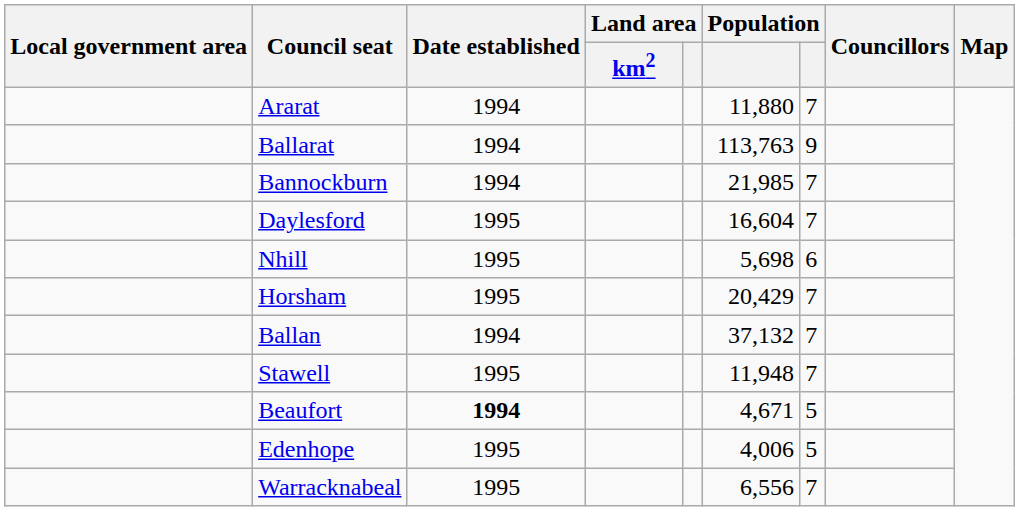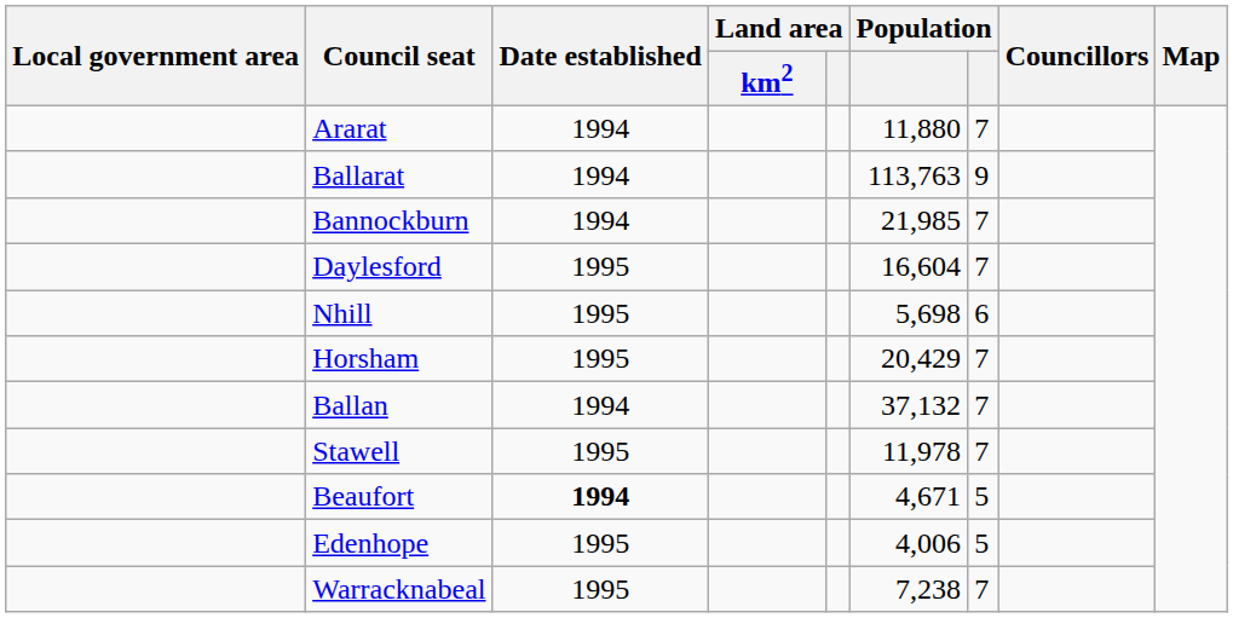Stawell | column 6: 11,948 -> 11,978
Warracknabeal | column 6: 6,556 -> 7,238
